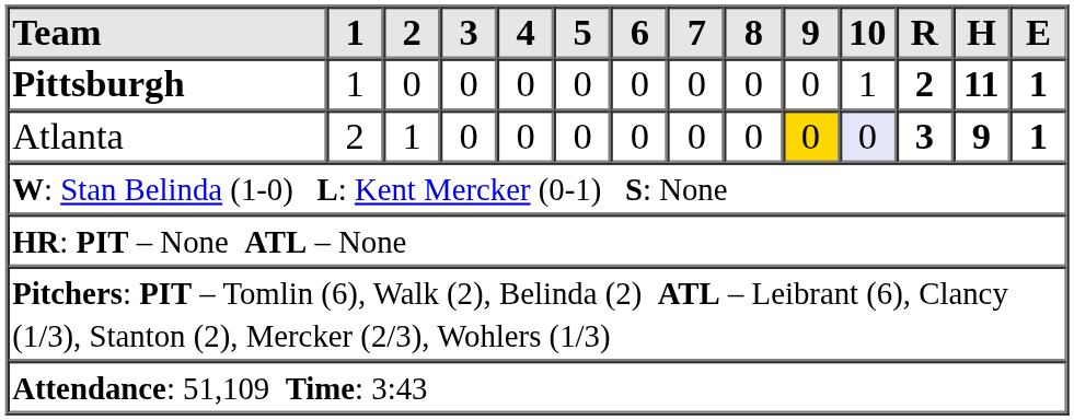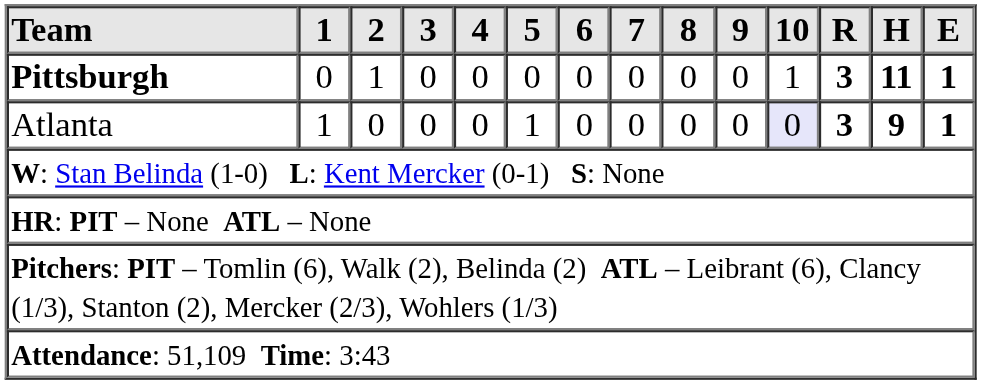Pittsburgh | 1: 1 -> 0
Pittsburgh | 2: 0 -> 1
Pittsburgh | R: 2 -> 3
Atlanta | 1: 2 -> 1
Atlanta | 2: 1 -> 0
Atlanta | 5: 0 -> 1
Atlanta | 9: gold background -> no background
